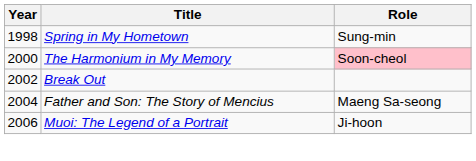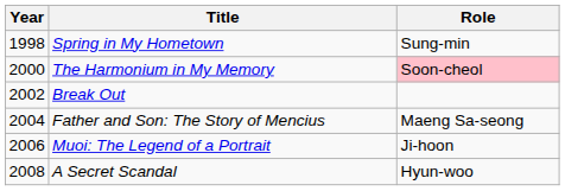+ row: 2008 | A Secret Scandal | Hyun-woo
